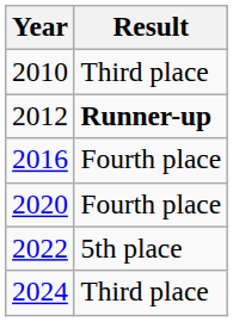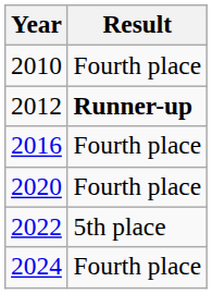2010 | Result: Third place -> Fourth place
2024 | Result: Third place -> Fourth place
